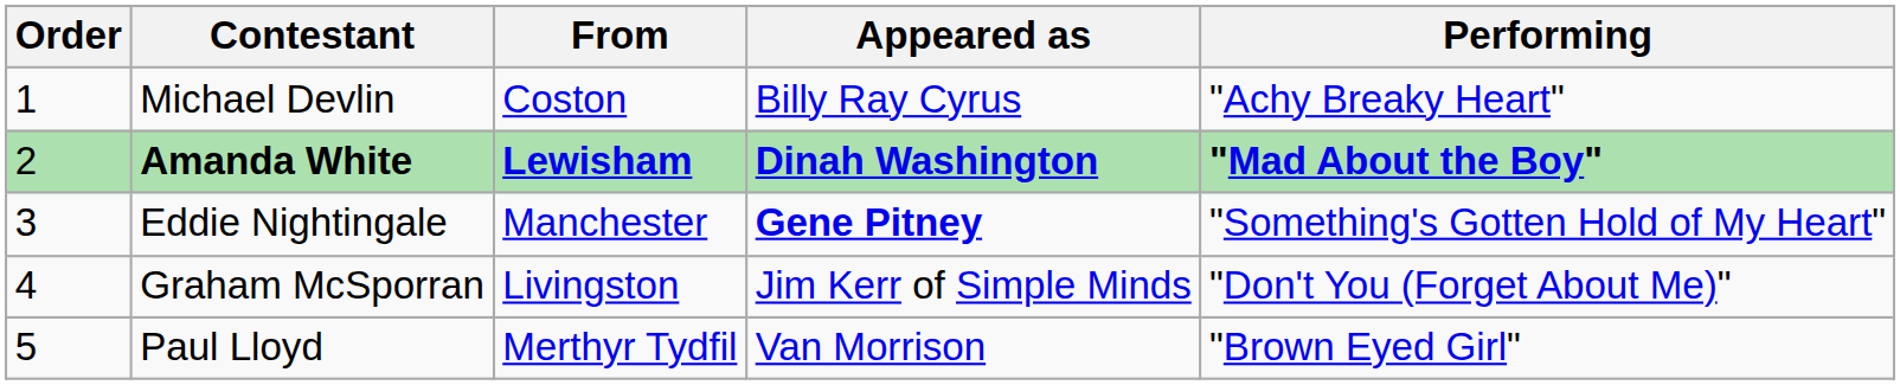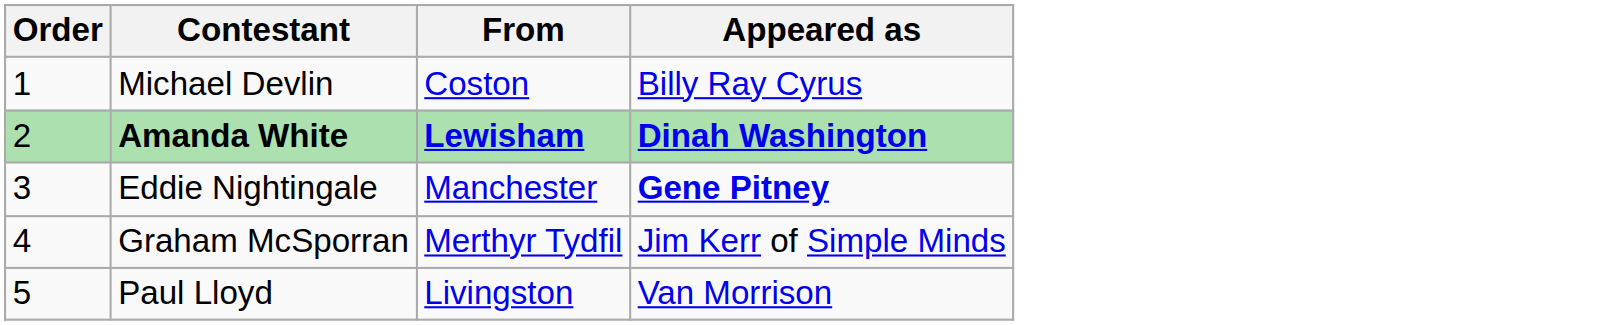- column: Performing | "Achy Breaky Heart" | "Mad About the Boy" | "Something's Gotten Hold of My Heart" | "Don't You (Forget About Me)" | "Brown Eyed Girl"
Graham McSporran | From: Livingston -> Merthyr Tydfil
Paul Lloyd | From: Merthyr Tydfil -> Livingston
